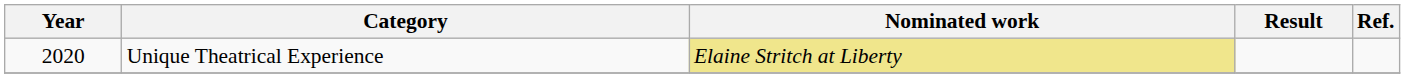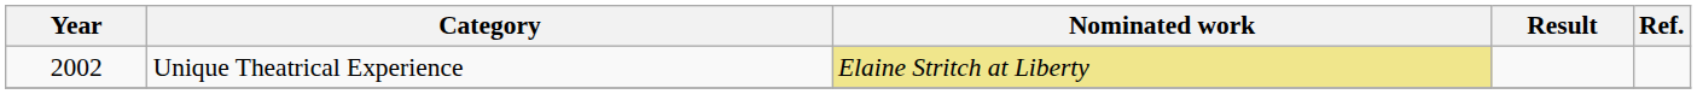Unique Theatrical Experience | Year: 2020 -> 2002
